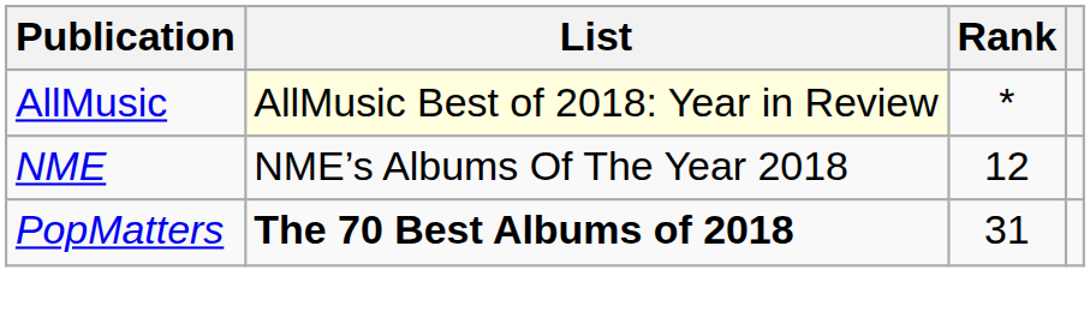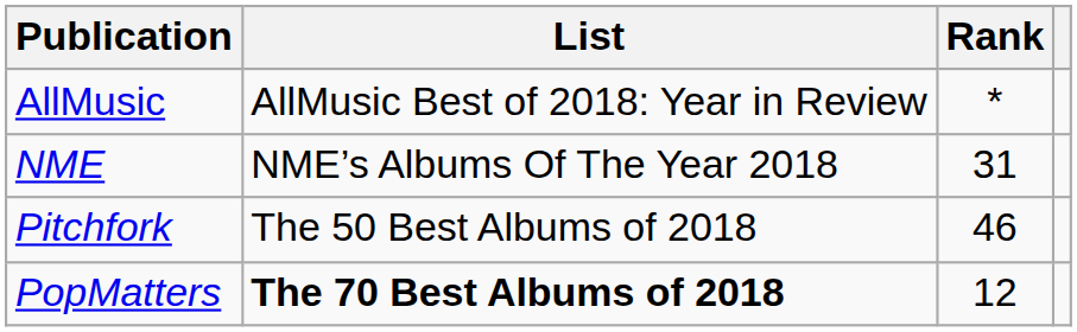AllMusic | List: lightyellow background -> no background
NME | Rank: 12 -> 31
+ row: Pitchfork | The 50 Best Albums of 2018 | 46
PopMatters | Rank: 31 -> 12
